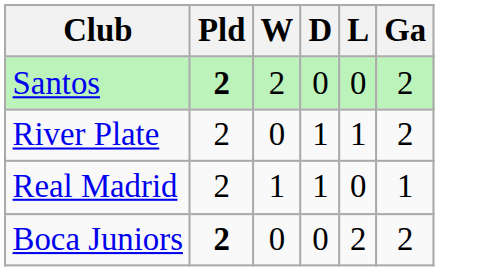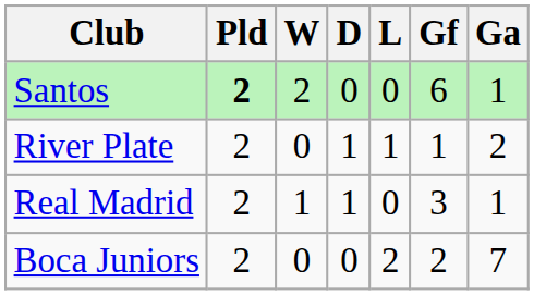+ column: Gf | 6 | 1 | 3 | 2
Santos | Ga: 2 -> 1
Boca Juniors | Pld: bold -> normal
Boca Juniors | Ga: 2 -> 7
